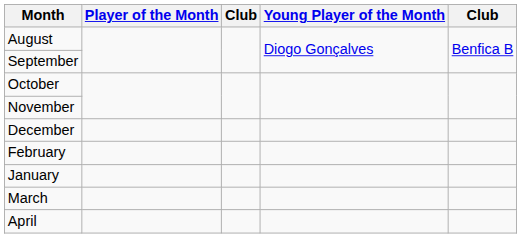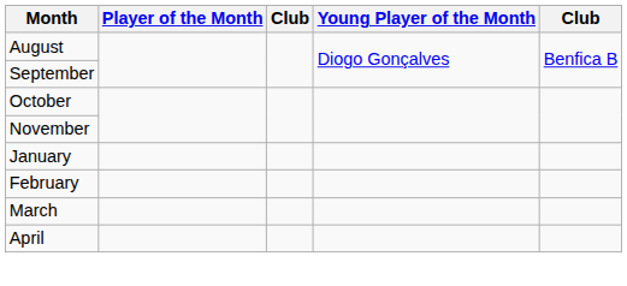- row: December
rows swapped: January <-> February
